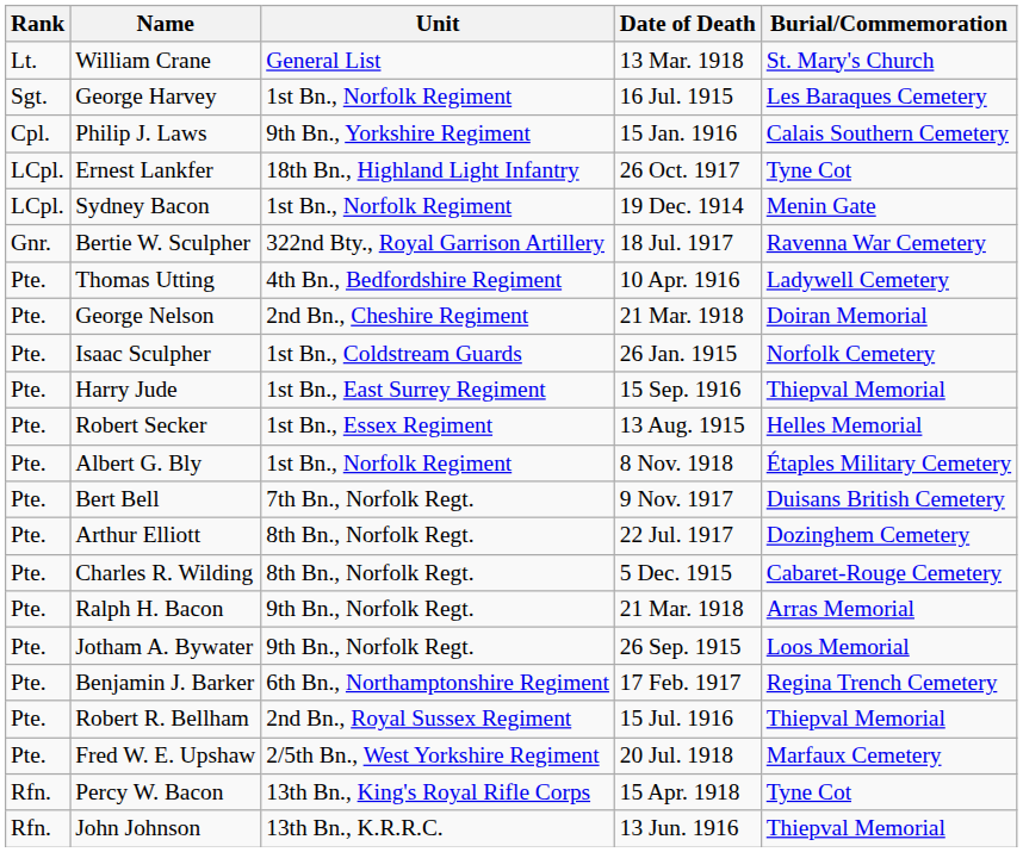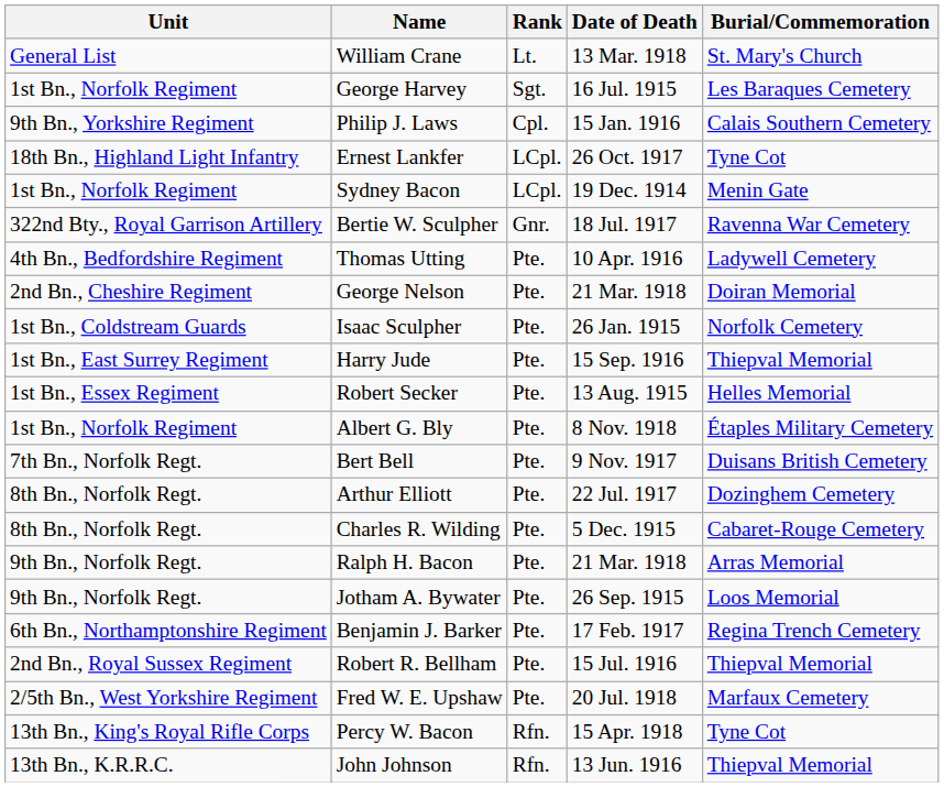columns swapped: Rank <-> Unit
